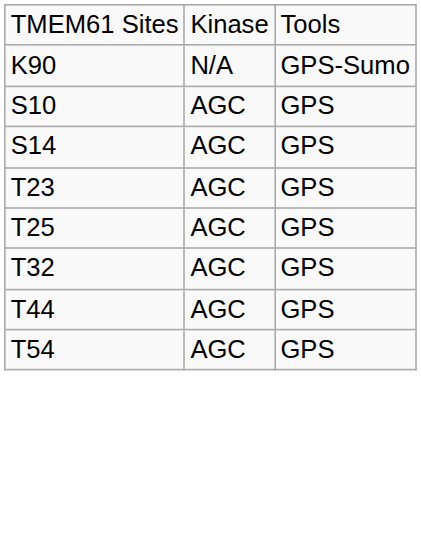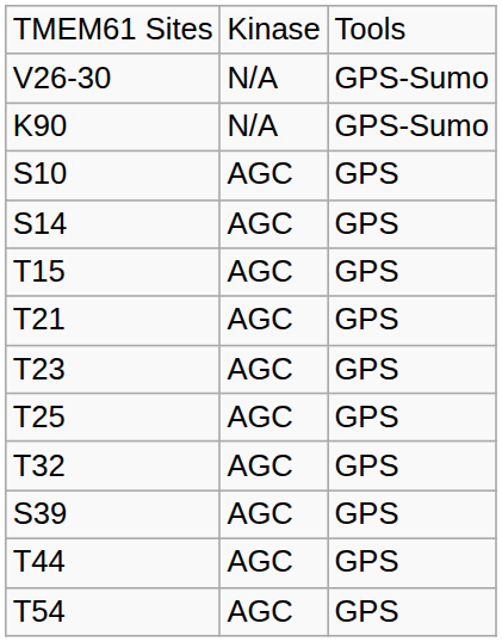+ row: V26-30 | N/A | GPS-Sumo
+ row: T15 | AGC | GPS
+ row: T21 | AGC | GPS
+ row: S39 | AGC | GPS
